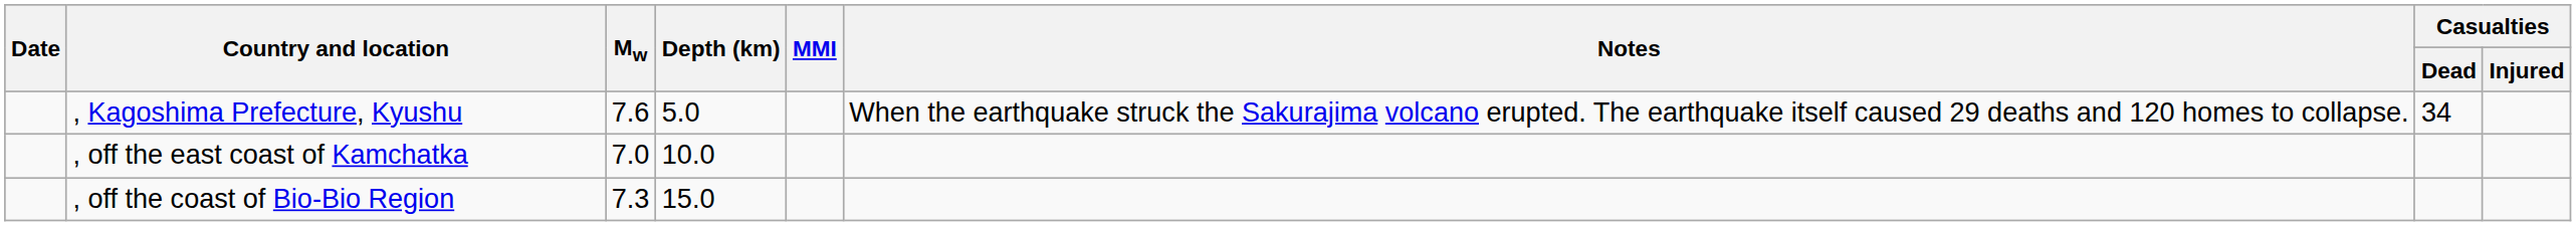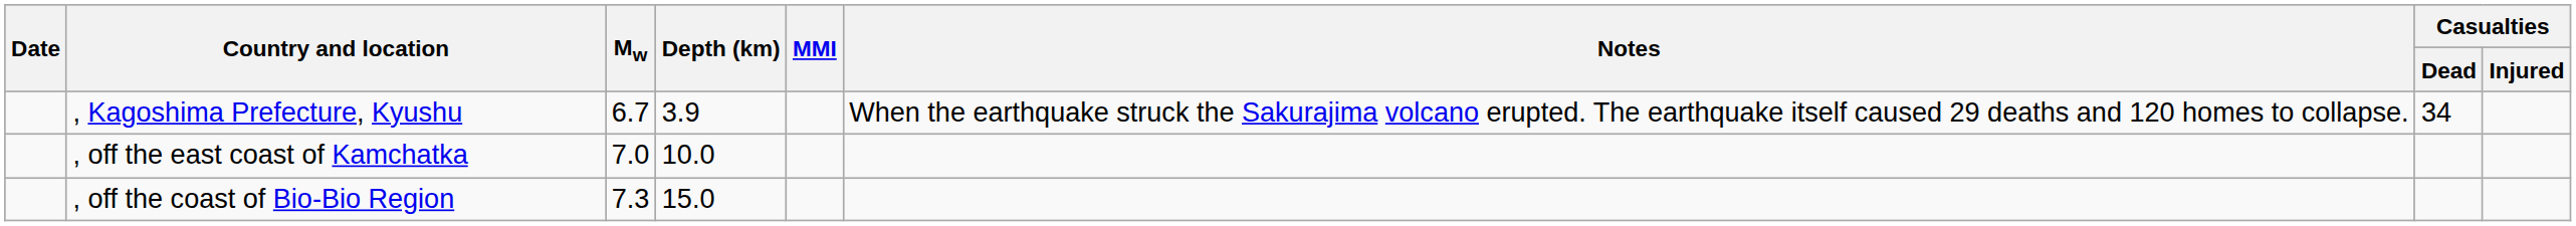, Kagoshima Prefecture, Kyushu | Mw: 7.6 -> 6.7
, Kagoshima Prefecture, Kyushu | Depth (km): 5.0 -> 3.9
